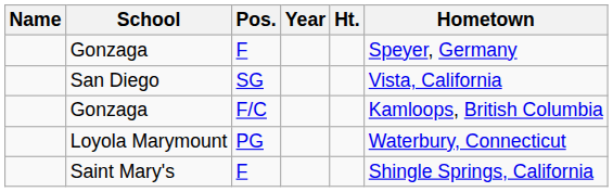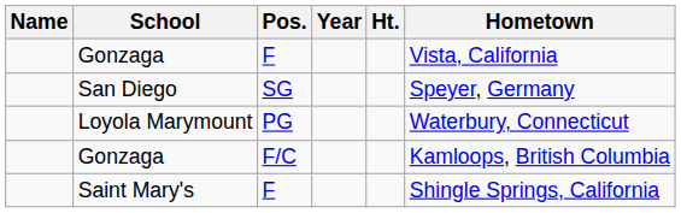Gonzaga / F | Hometown: Speyer, Germany -> Vista, California
San Diego | Hometown: Vista, California -> Speyer, Germany
rows swapped: Loyola Marymount <-> Gonzaga / F/C
